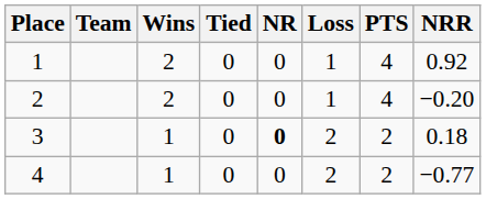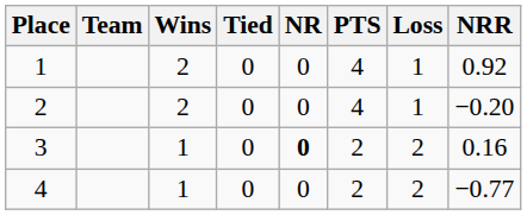columns swapped: Loss <-> PTS
3 | NRR: 0.18 -> 0.16
